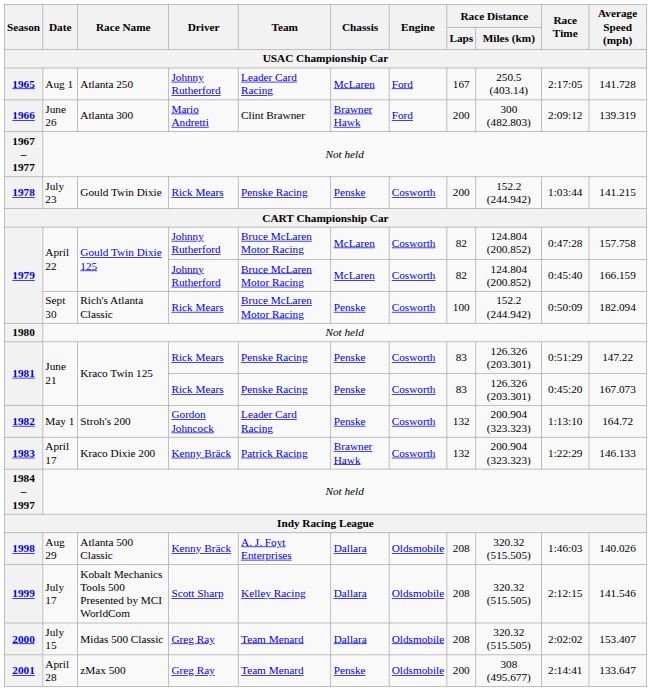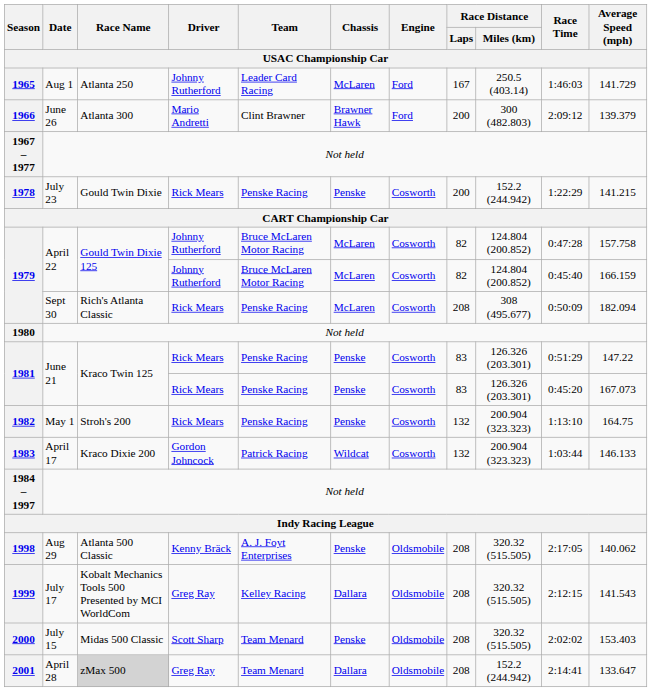1965 | Race Time / USAC Championship Car: 2:17:05 -> 1:46:03
1965 | Average Speed (mph) / USAC Championship Car: 141.728 -> 141.729
1966 | Average Speed (mph) / USAC Championship Car: 139.319 -> 139.379
1978 | Race Time / USAC Championship Car: 1:03:44 -> 1:22:29
1979 / Sept 30 | Team / USAC Championship Car: Bruce McLaren Motor Racing -> Penske Racing
1979 / Sept 30 | Chassis / USAC Championship Car: Penske -> McLaren
1979 / Sept 30 | Race Distance / Laps / USAC Championship Car: 100 -> 208
1979 / Sept 30 | Race Distance / Miles (km) / USAC Championship Car: 152.2 (244.942) -> 308 (495.677)
1982 | Driver / USAC Championship Car: Gordon Johncock -> Rick Mears
1982 | Team / USAC Championship Car: Leader Card Racing -> Penske Racing
1982 | Average Speed (mph) / USAC Championship Car: 164.72 -> 164.75
1983 | Driver / USAC Championship Car: Kenny Bräck -> Gordon Johncock
1983 | Chassis / USAC Championship Car: Brawner Hawk -> Wildcat
1983 | Race Time / USAC Championship Car: 1:22:29 -> 1:03:44
1998 | Chassis / USAC Championship Car: Dallara -> Penske
1998 | Race Time / USAC Championship Car: 1:46:03 -> 2:17:05
1998 | Average Speed (mph) / USAC Championship Car: 140.026 -> 140.062
1999 | Driver / USAC Championship Car: Scott Sharp -> Greg Ray
1999 | Average Speed (mph) / USAC Championship Car: 141.546 -> 141.543
2000 | Driver / USAC Championship Car: Greg Ray -> Scott Sharp
2000 | Chassis / USAC Championship Car: Dallara -> Penske
2000 | Average Speed (mph) / USAC Championship Car: 153.407 -> 153.403
2001 | Race Name / USAC Championship Car: no background -> lightgrey background
2001 | Chassis / USAC Championship Car: Penske -> Dallara
2001 | Race Distance / Laps / USAC Championship Car: 200 -> 208
2001 | Race Distance / Miles (km) / USAC Championship Car: 308 (495.677) -> 152.2 (244.942)
